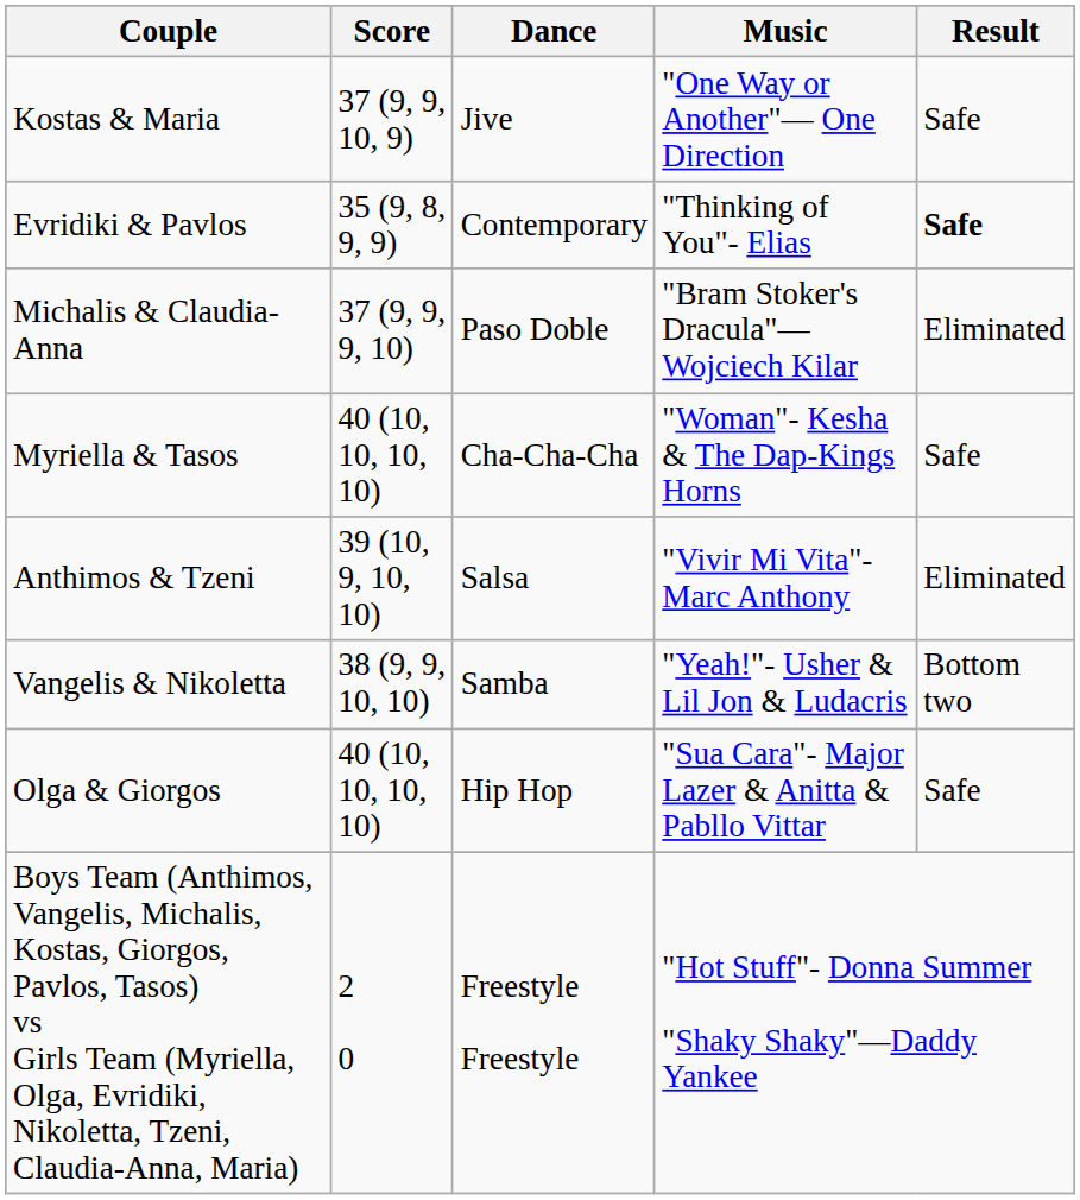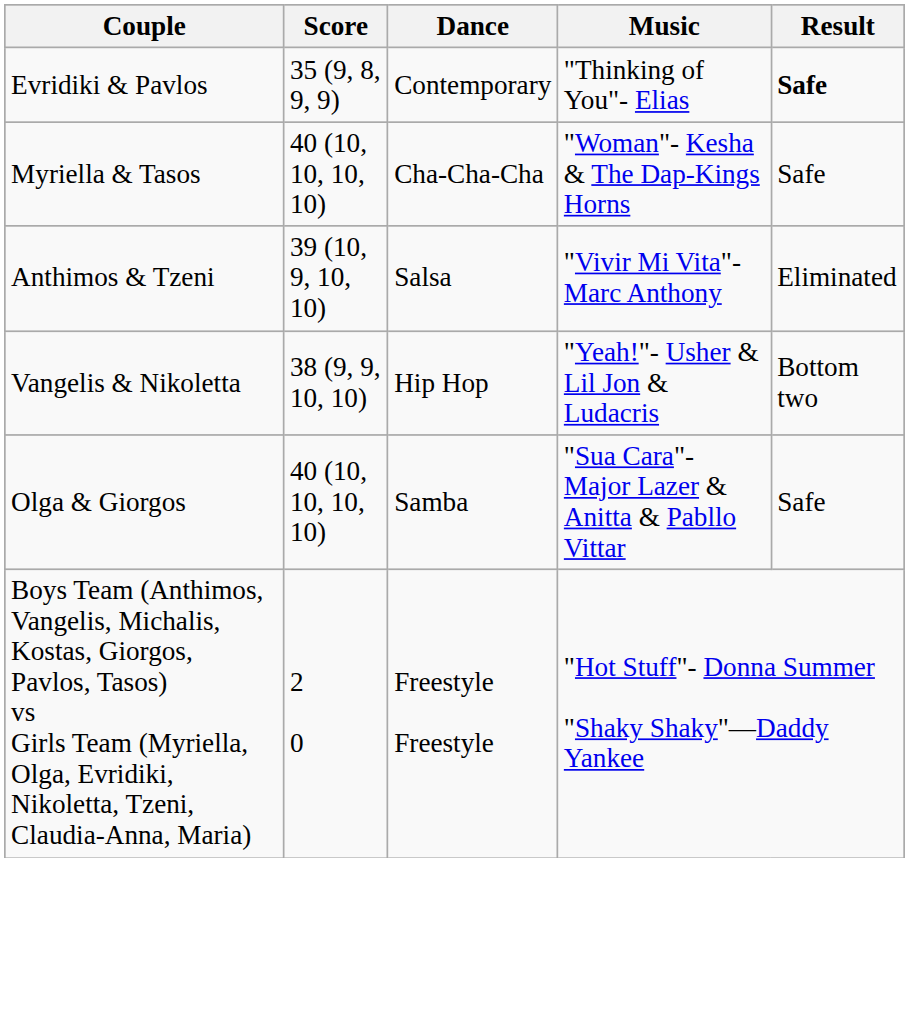- row: Kostas & Maria | 37 (9, 9, 10, 9) | Jive | "One Way or Another"— One Direction | Safe
- row: Michalis & Claudia-Anna | 37 (9, 9, 9, 10) | Paso Doble | "Bram Stoker's Dracula"— Wojciech Kilar | Eliminated
Vangelis & Nikoletta | Dance: Samba -> Hip Hop
Olga & Giorgos | Dance: Hip Hop -> Samba
